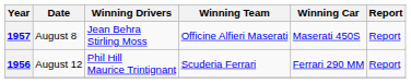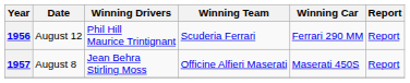rows swapped: 1956 <-> 1957
